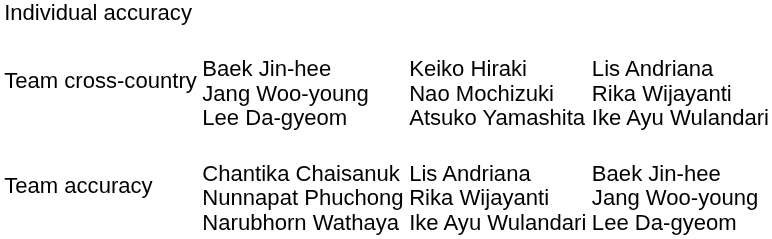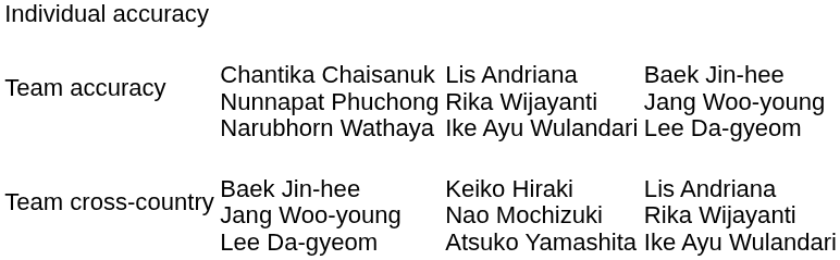rows swapped: Team accuracy <-> Team cross-country
